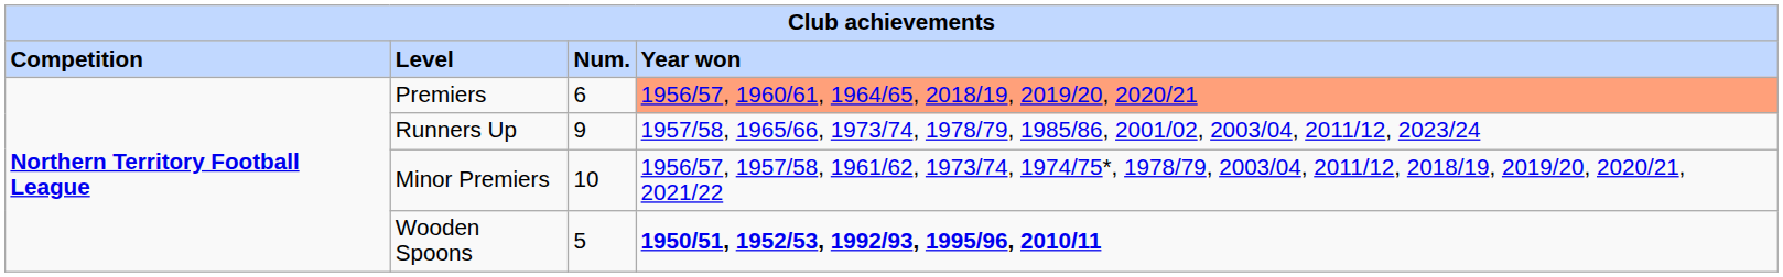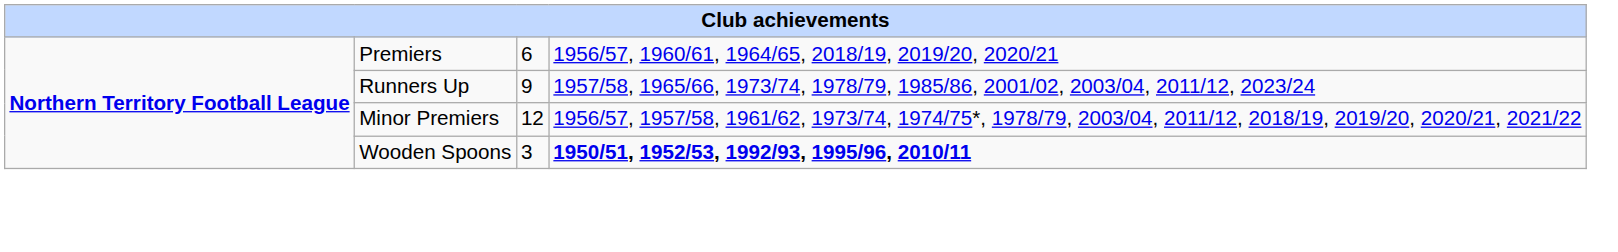- row: Competition | Level | Num. | Year won
Premiers | column 4: lightsalmon background -> no background
Minor Premiers | column 3: 10 -> 12
Wooden Spoons | column 3: 5 -> 3
